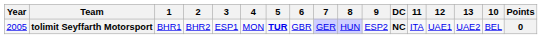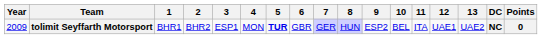columns swapped: 10 <-> DC
tolimit Seyffarth Motorsport | Year: 2005 -> 2009
